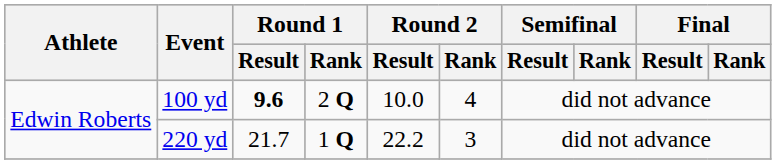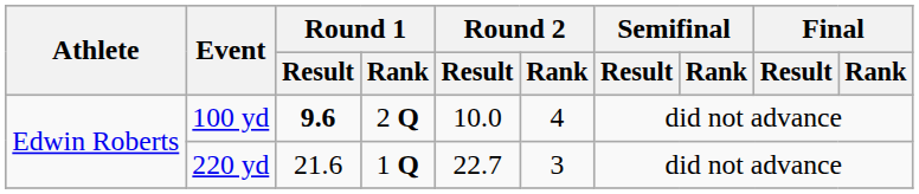220 yd | Round 1 / Result: 21.7 -> 21.6
220 yd | Round 2 / Result: 22.2 -> 22.7
